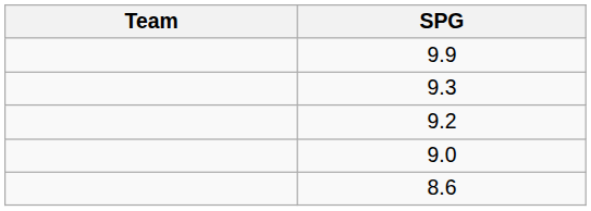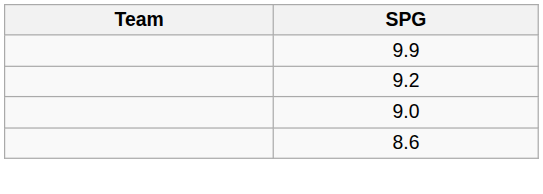- row: 9.3
